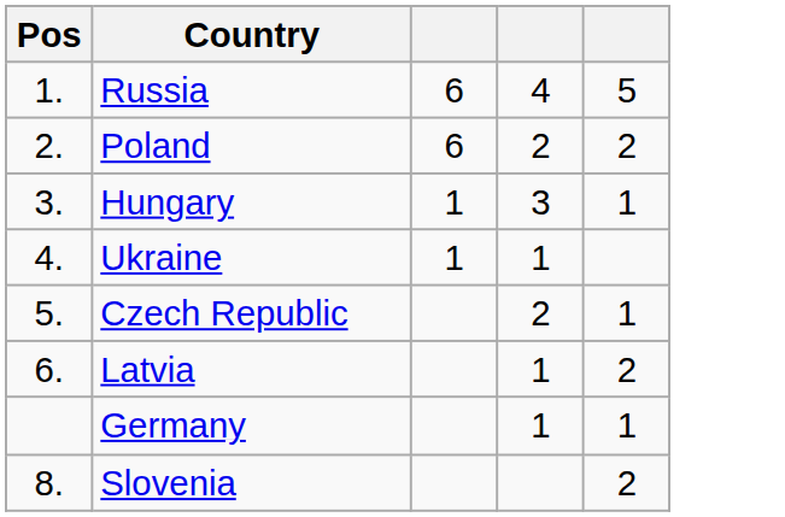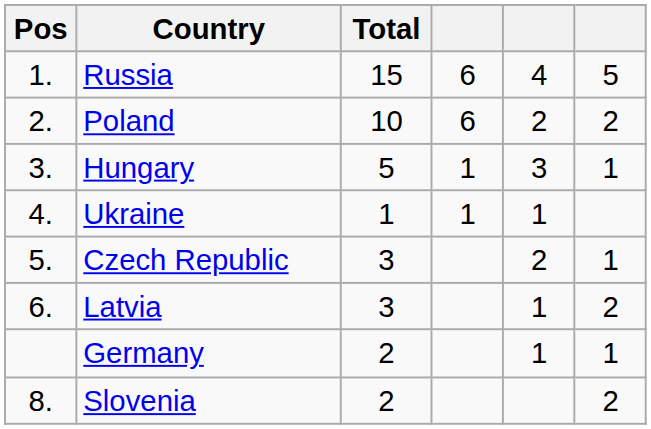+ column: Total | 15 | 10 | 5 | 1 | 3 | 3 | 2 | 2
